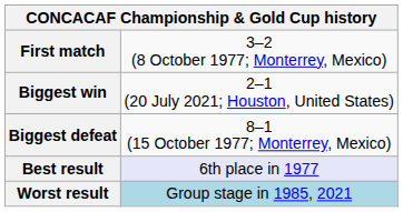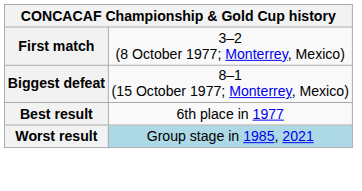- row: Biggest win | 2–1 (20 July 2021; Houston, United States)
Best result | column 2: lavender background -> no background
